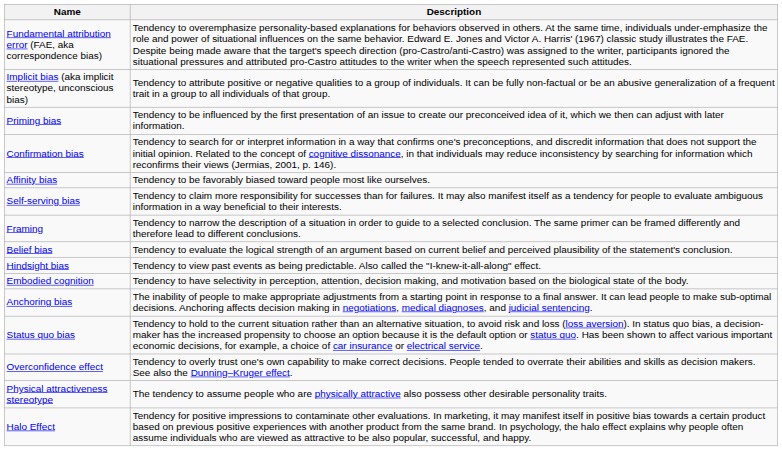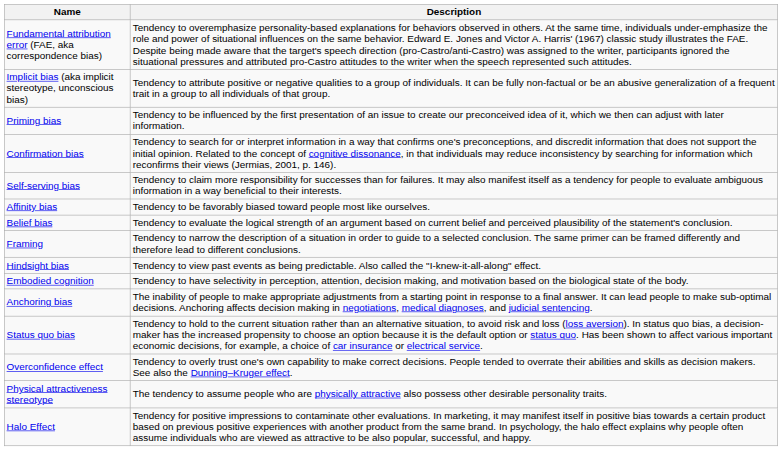rows swapped: Affinity bias <-> Self-serving bias
rows swapped: Belief bias <-> Framing
